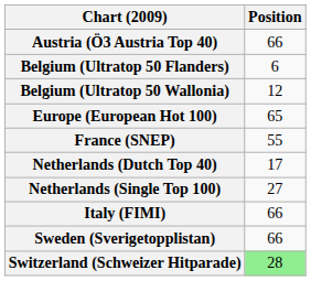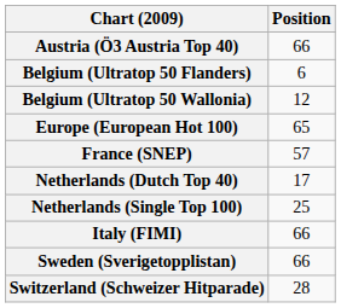France (SNEP) | Position: 55 -> 57
Netherlands (Single Top 100) | Position: 27 -> 25
Switzerland (Schweizer Hitparade) | Position: lightgreen background -> no background
